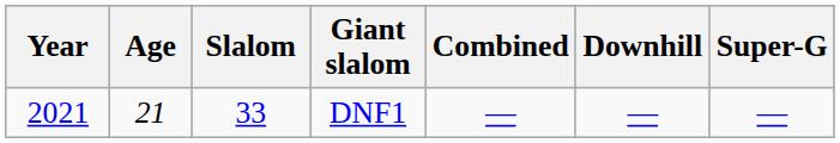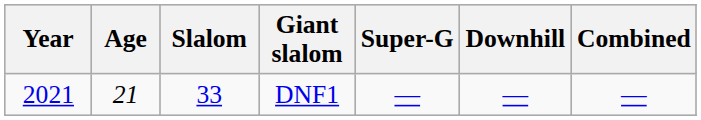columns swapped: Super-G <-> Combined
